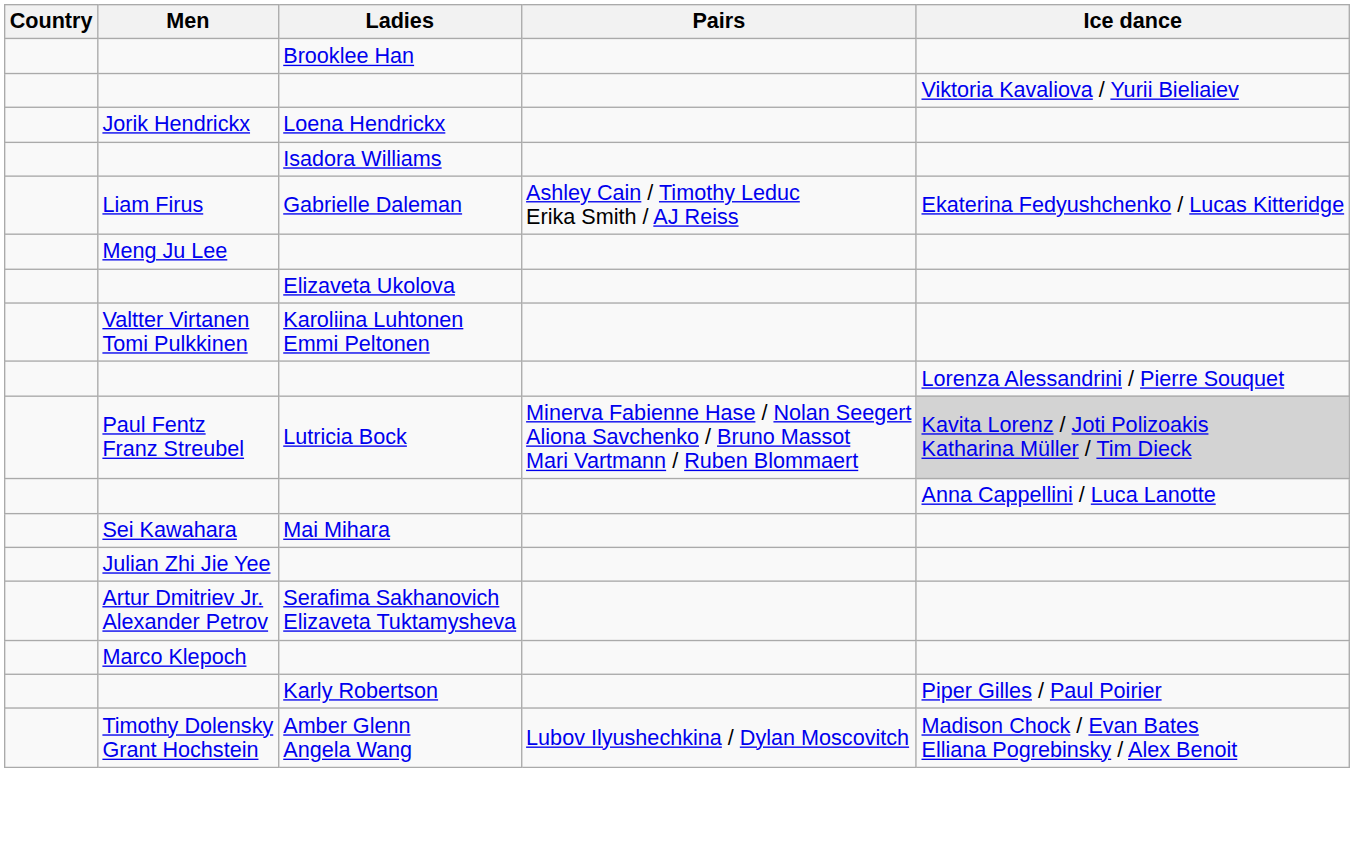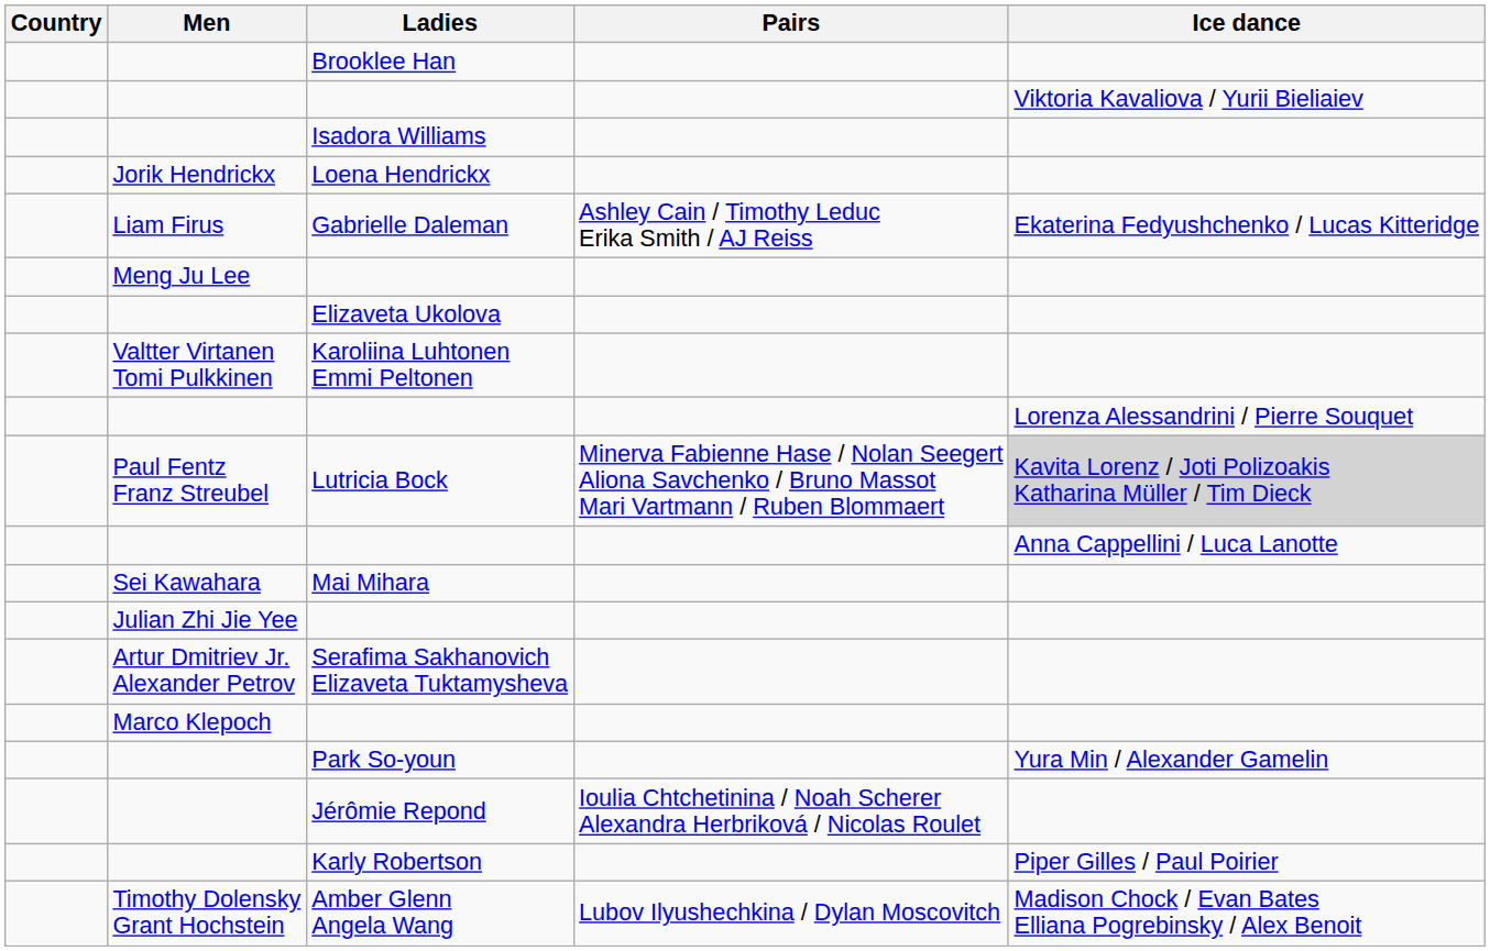rows swapped: Loena Hendrickx <-> Isadora Williams
+ row: Park So-youn | Yura Min / Alexander Gamelin
+ row: Jérômie Repond | Ioulia Chtchetinina / Noah Scherer Alexandra Herbriková / Nicolas Roulet
